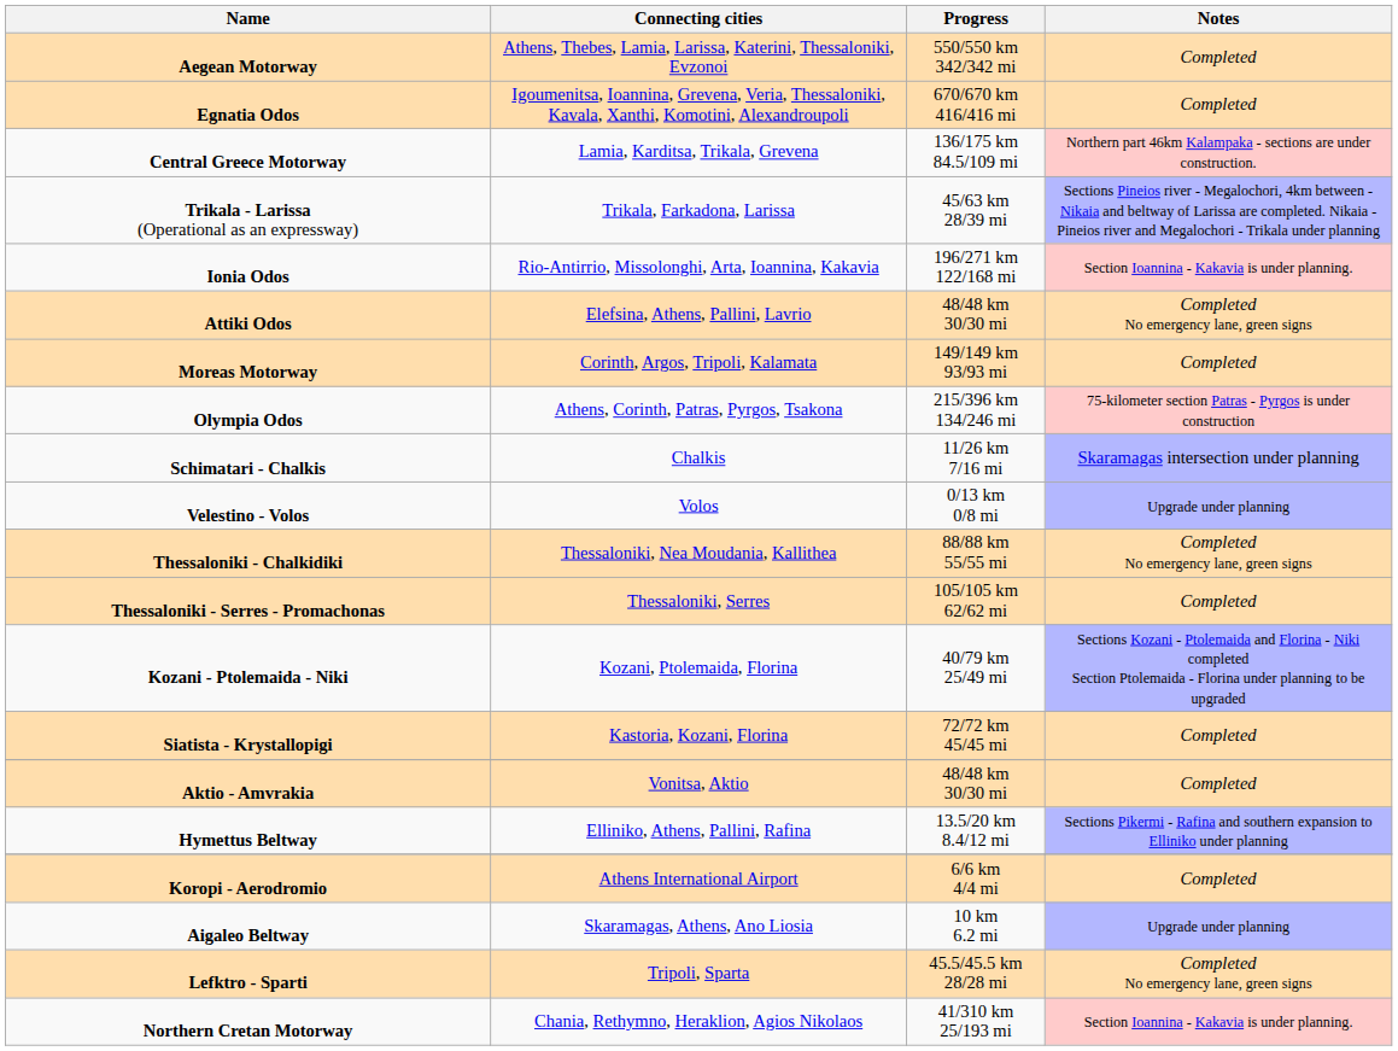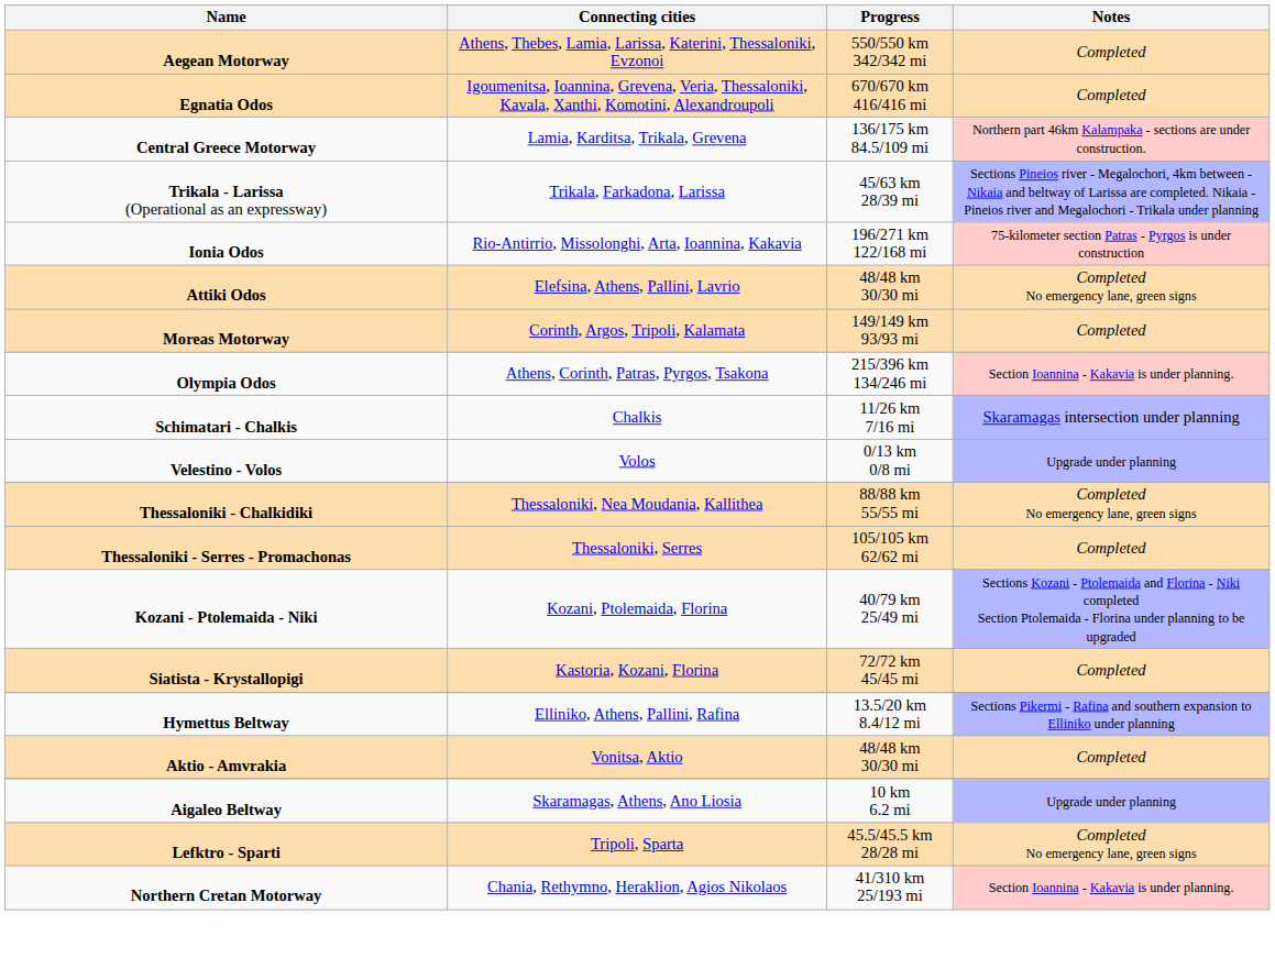Ionia Odos | Notes: Section Ioannina - Kakavia is under planning. -> 75-kilometer section Patras - Pyrgos is under construction
Olympia Odos | Notes: 75-kilometer section Patras - Pyrgos is under construction -> Section Ioannina - Kakavia is under planning.
rows swapped: Aktio - Amvrakia <-> Hymettus Beltway
- row: Koropi - Aerodromio | Athens International Airport | 6/6 km 4/4 mi | Completed
